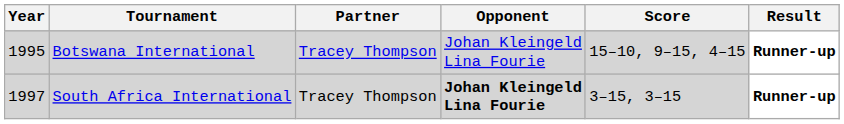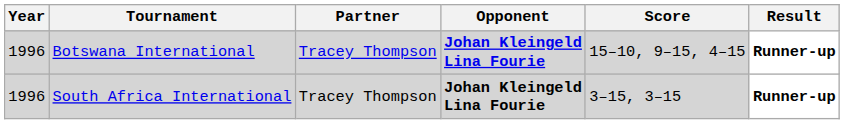Botswana International | Year: 1995 -> 1996
Botswana International | Opponent: normal -> bold
South Africa International | Year: 1997 -> 1996
